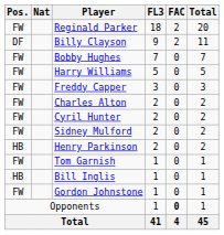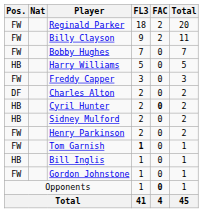Billy Clayson | Pos.: DF -> FW
Harry Williams | Pos.: FW -> HB
Charles Alton | Pos.: FW -> DF
Cyril Hunter | Pos.: FW -> HB
Cyril Hunter | FAC: normal -> bold
Sidney Mulford | Pos.: FW -> HB
Henry Parkinson | Pos.: HB -> FW
Tom Garnish | FL3: normal -> bold
